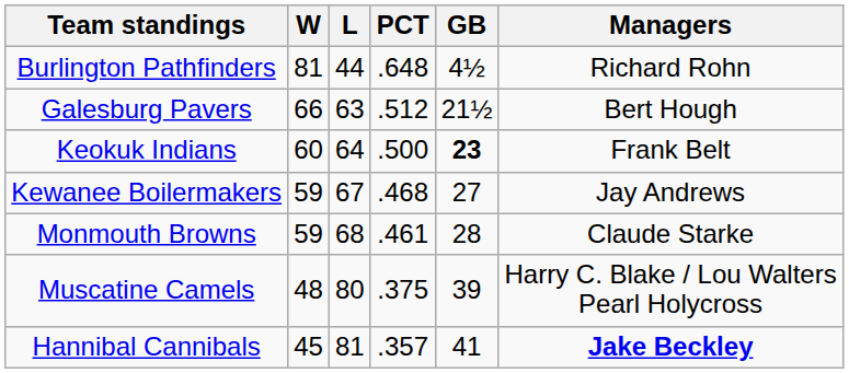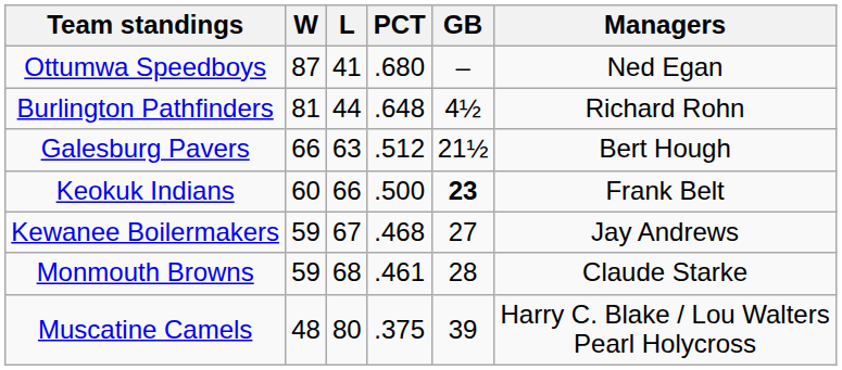+ row: Ottumwa Speedboys | 87 | 41 | .680 | – | Ned Egan
Keokuk Indians | L: 64 -> 66
- row: Hannibal Cannibals | 45 | 81 | .357 | 41 | Jake Beckley
